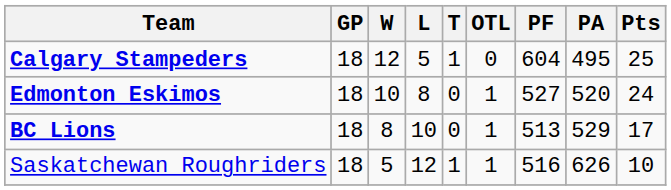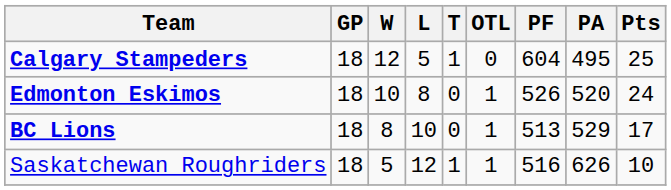Edmonton Eskimos | PF: 527 -> 526
